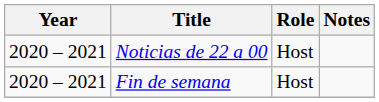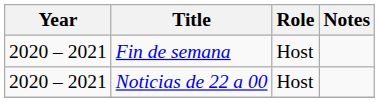rows swapped: Noticias de 22 a 00 <-> Fin de semana
